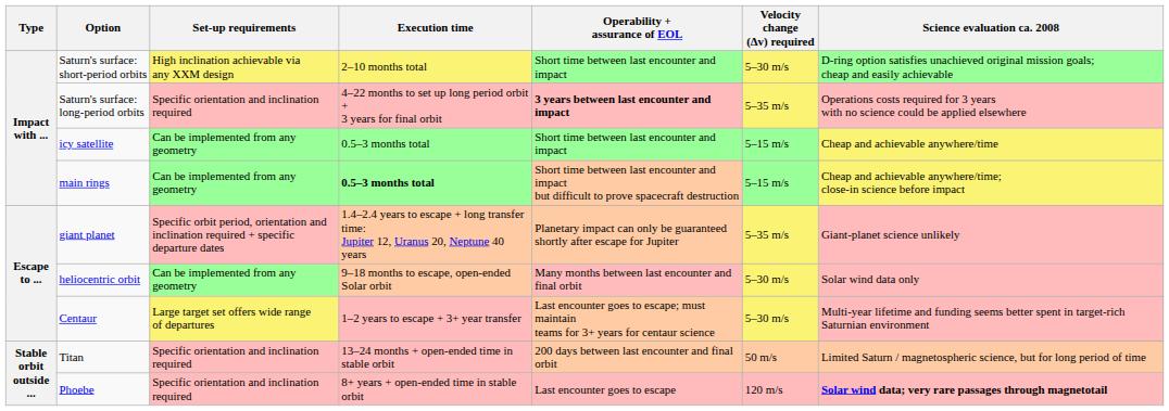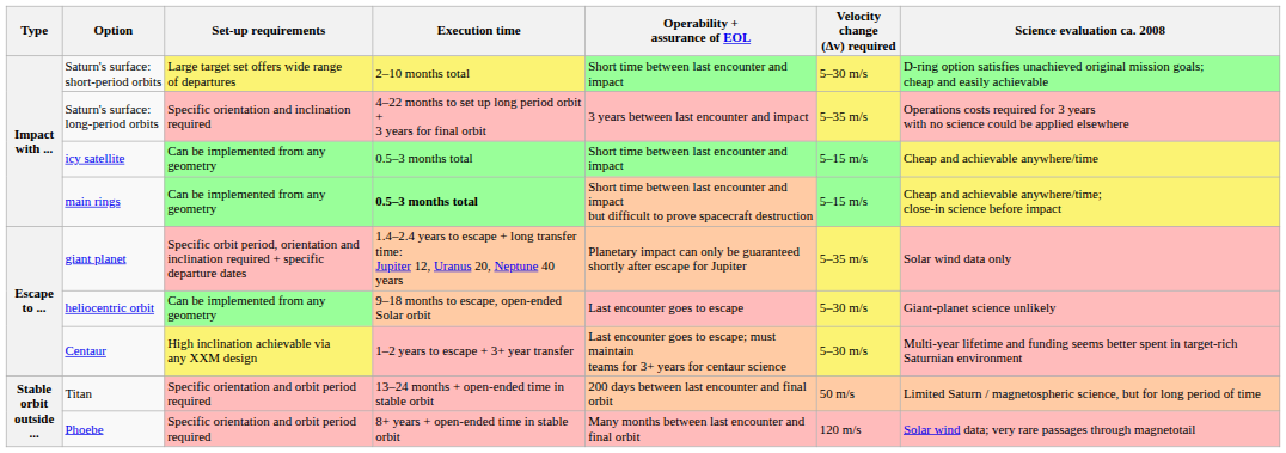Saturn's surface: short-period orbits | Set-up requirements: High inclination achievable via any XXM design -> Large target set offers wide range of departures
Saturn's surface: long-period orbits | Operability + assurance of EOL: bold -> normal
giant planet | Science evaluation ca. 2008: Giant-planet science unlikely -> Solar wind data only
heliocentric orbit | Operability + assurance of EOL: Many months between last encounter and final orbit -> Last encounter goes to escape
heliocentric orbit | Science evaluation ca. 2008: Solar wind data only -> Giant-planet science unlikely
Centaur | Set-up requirements: Large target set offers wide range of departures -> High inclination achievable via any XXM design
Titan | Set-up requirements: Specific orientation and inclination required -> Specific orientation and orbit period required
Phoebe | Set-up requirements: Specific orientation and inclination required -> Specific orientation and orbit period required
Phoebe | Operability + assurance of EOL: Last encounter goes to escape -> Many months between last encounter and final orbit
Phoebe | Science evaluation ca. 2008: bold -> normal
